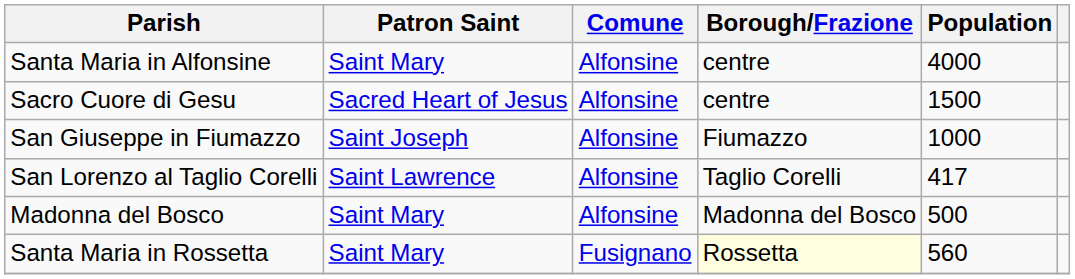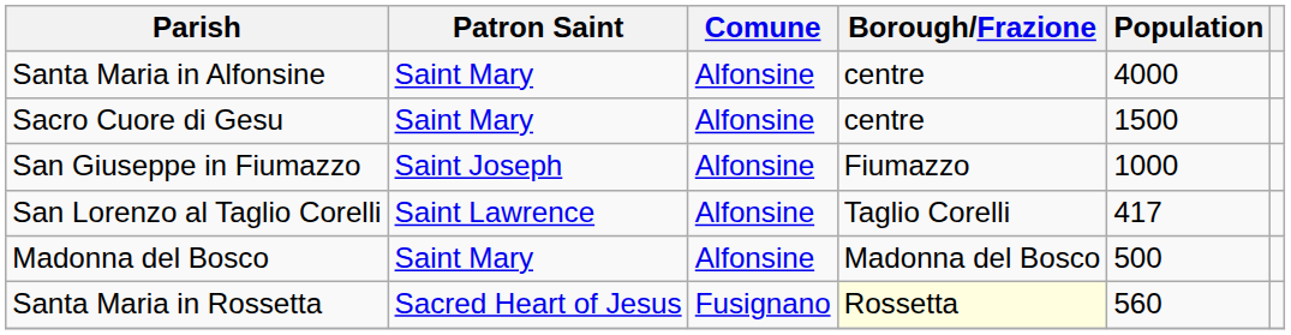Sacro Cuore di Gesu | Patron Saint: Sacred Heart of Jesus -> Saint Mary
Santa Maria in Rossetta | Patron Saint: Saint Mary -> Sacred Heart of Jesus
